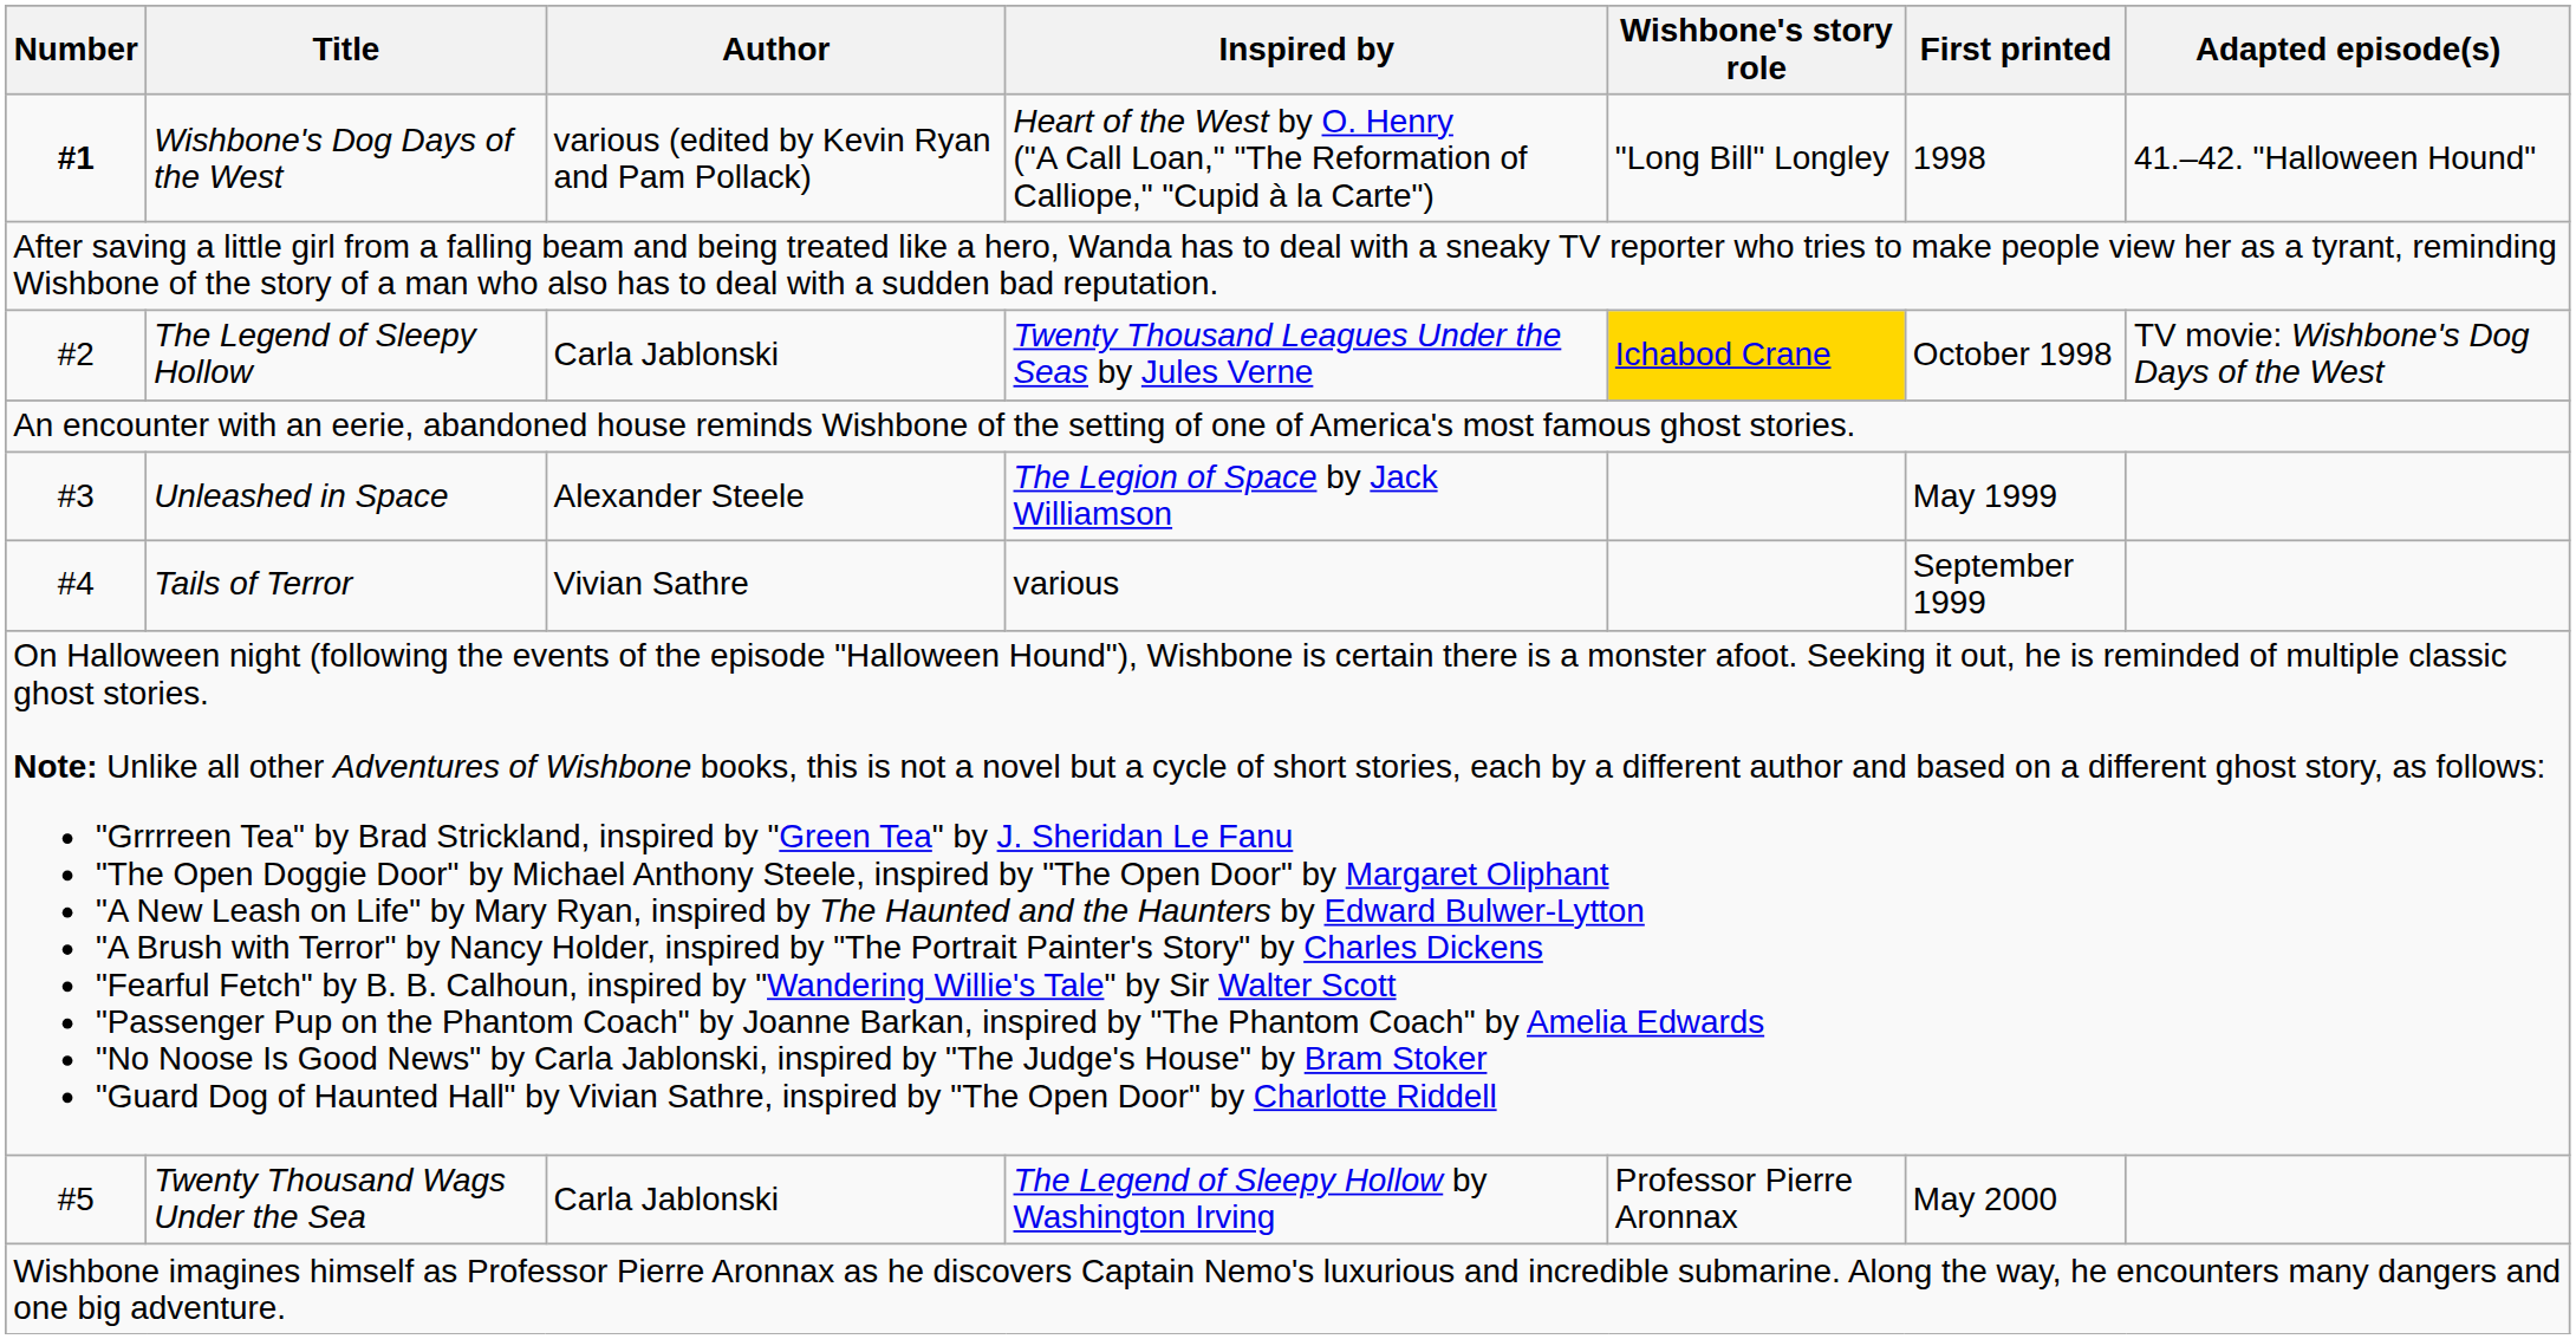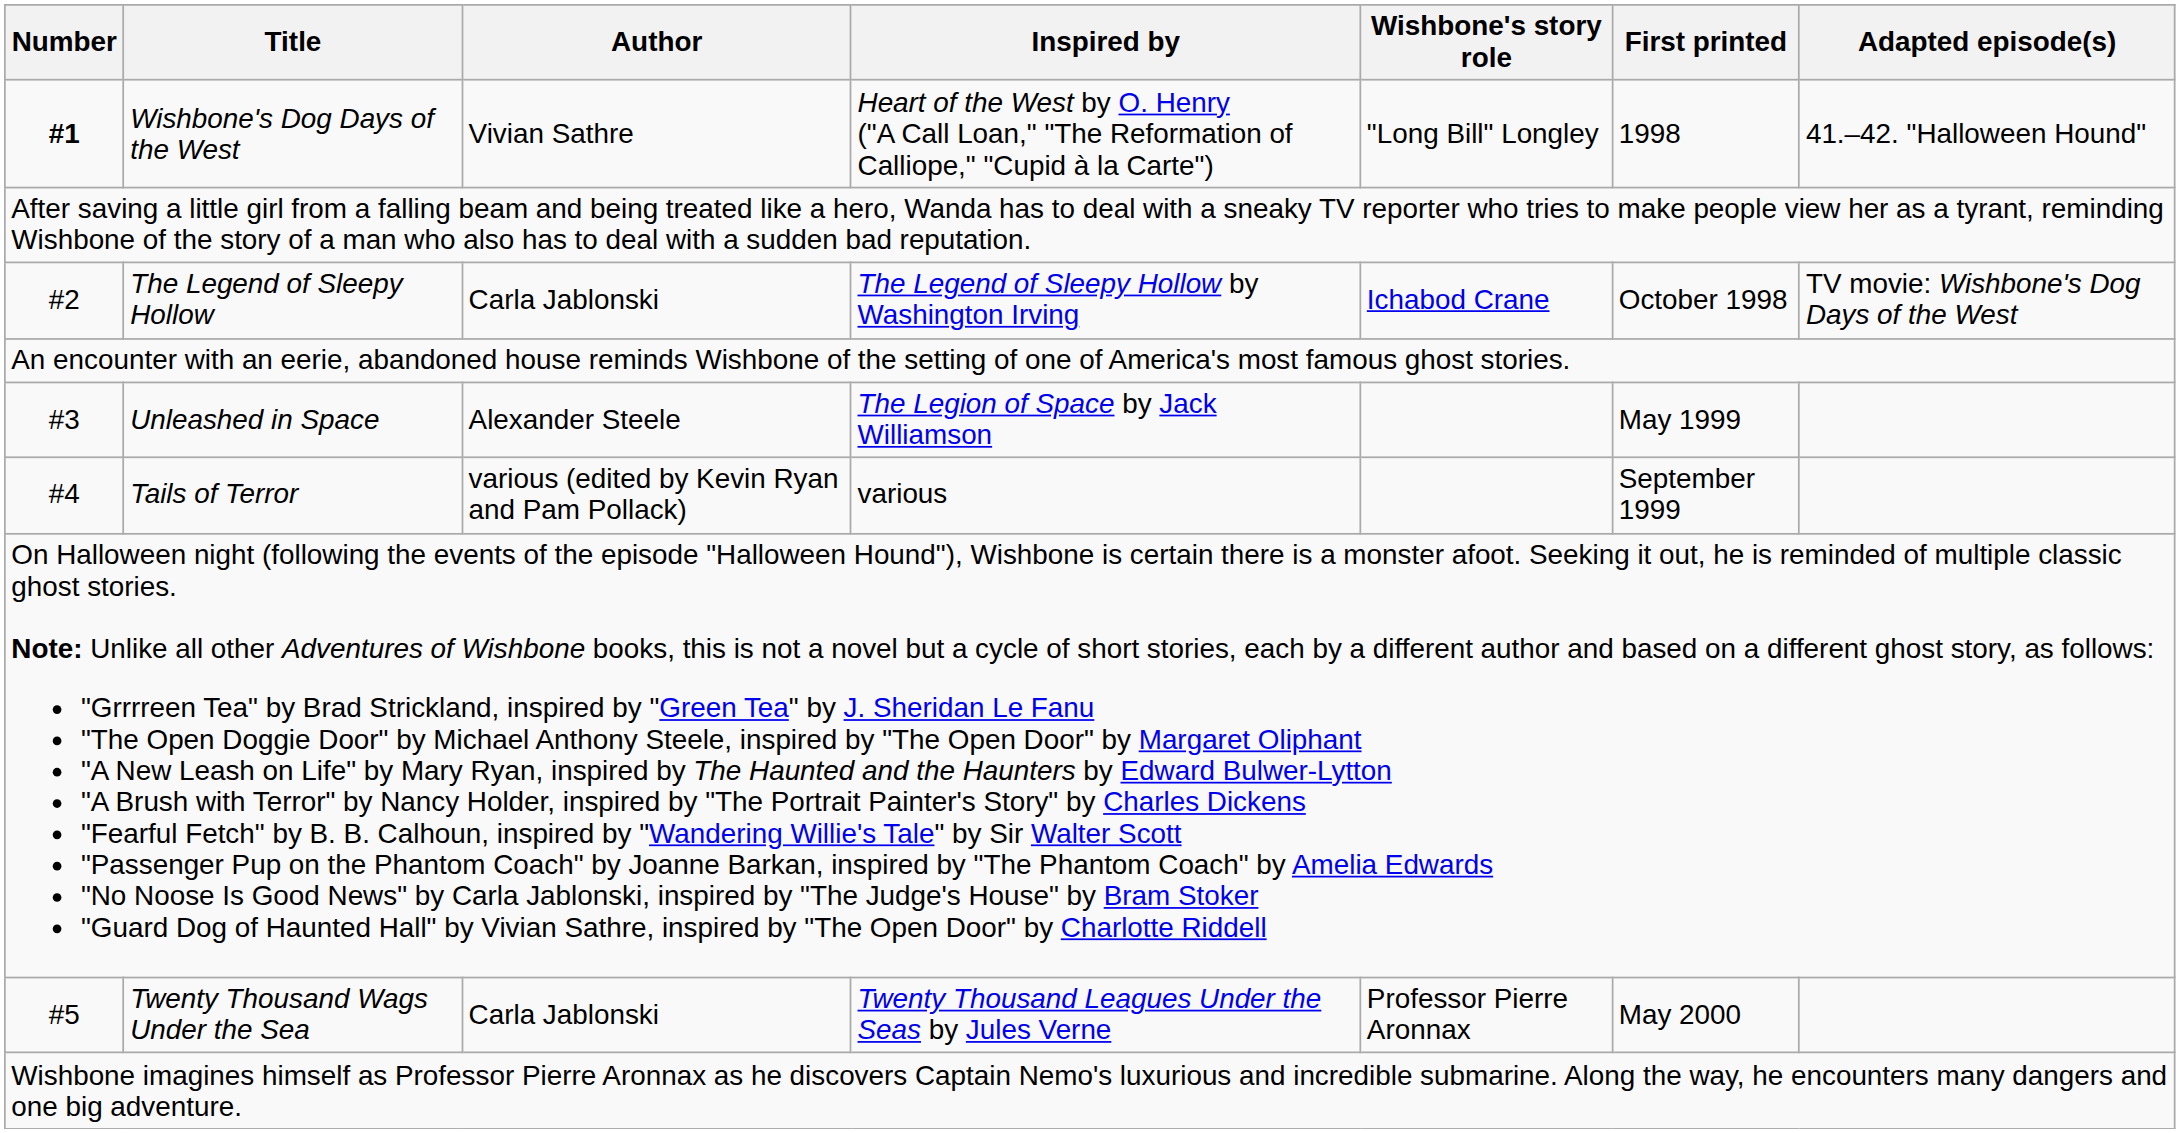Wishbone's Dog Days of the West | Author: various (edited by Kevin Ryan and Pam Pollack) -> Vivian Sathre
The Legend of Sleepy Hollow | Inspired by: Twenty Thousand Leagues Under the Seas by Jules Verne -> The Legend of Sleepy Hollow by Washington Irving
The Legend of Sleepy Hollow | Wishbone's story role: gold background -> no background
Tails of Terror | Author: Vivian Sathre -> various (edited by Kevin Ryan and Pam Pollack)
Twenty Thousand Wags Under the Sea | Inspired by: The Legend of Sleepy Hollow by Washington Irving -> Twenty Thousand Leagues Under the Seas by Jules Verne
